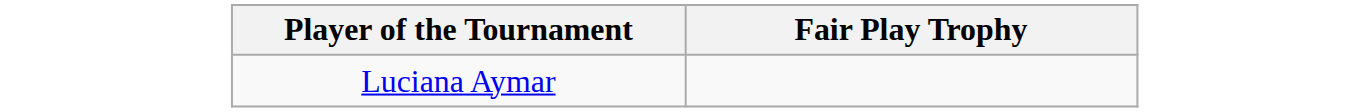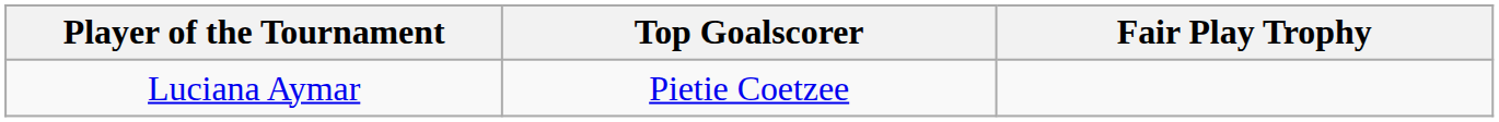+ column: Top Goalscorer | Pietie Coetzee
